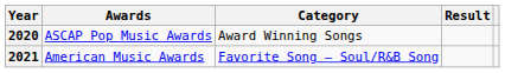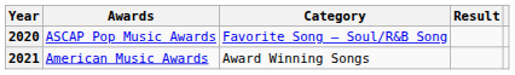2020 | Category: Award Winning Songs -> Favorite Song – Soul/R&B Song
2021 | Category: Favorite Song – Soul/R&B Song -> Award Winning Songs
